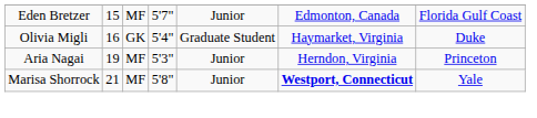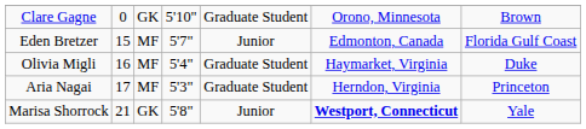+ row: Clare Gagne | 0 | GK | 5'10" | Graduate Student | Orono, Minnesota | Brown
Olivia Migli | column 3: GK -> MF
Aria Nagai | column 2: 19 -> 17
Aria Nagai | column 5: Junior -> Graduate Student
Marisa Shorrock | column 3: MF -> GK
